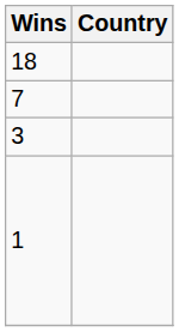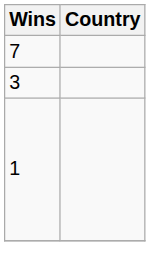- row: 18
